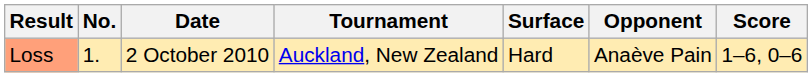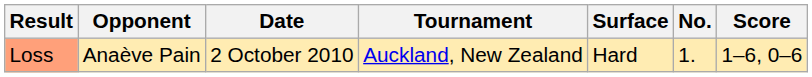columns swapped: No. <-> Opponent
